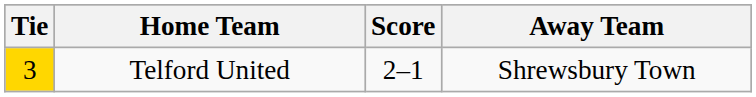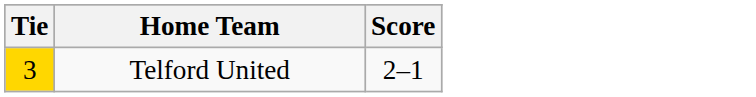- column: Away Team | Shrewsbury Town
